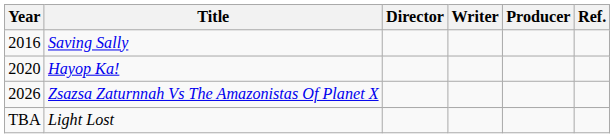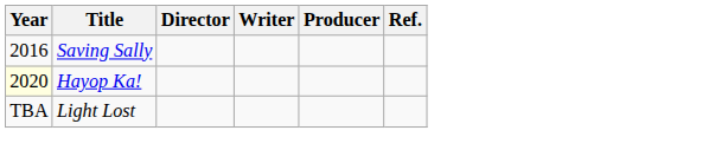Hayop Ka! | Year: no background -> lightyellow background
- row: 2026 | Zsazsa Zaturnnah Vs The Amazonistas Of Planet X
